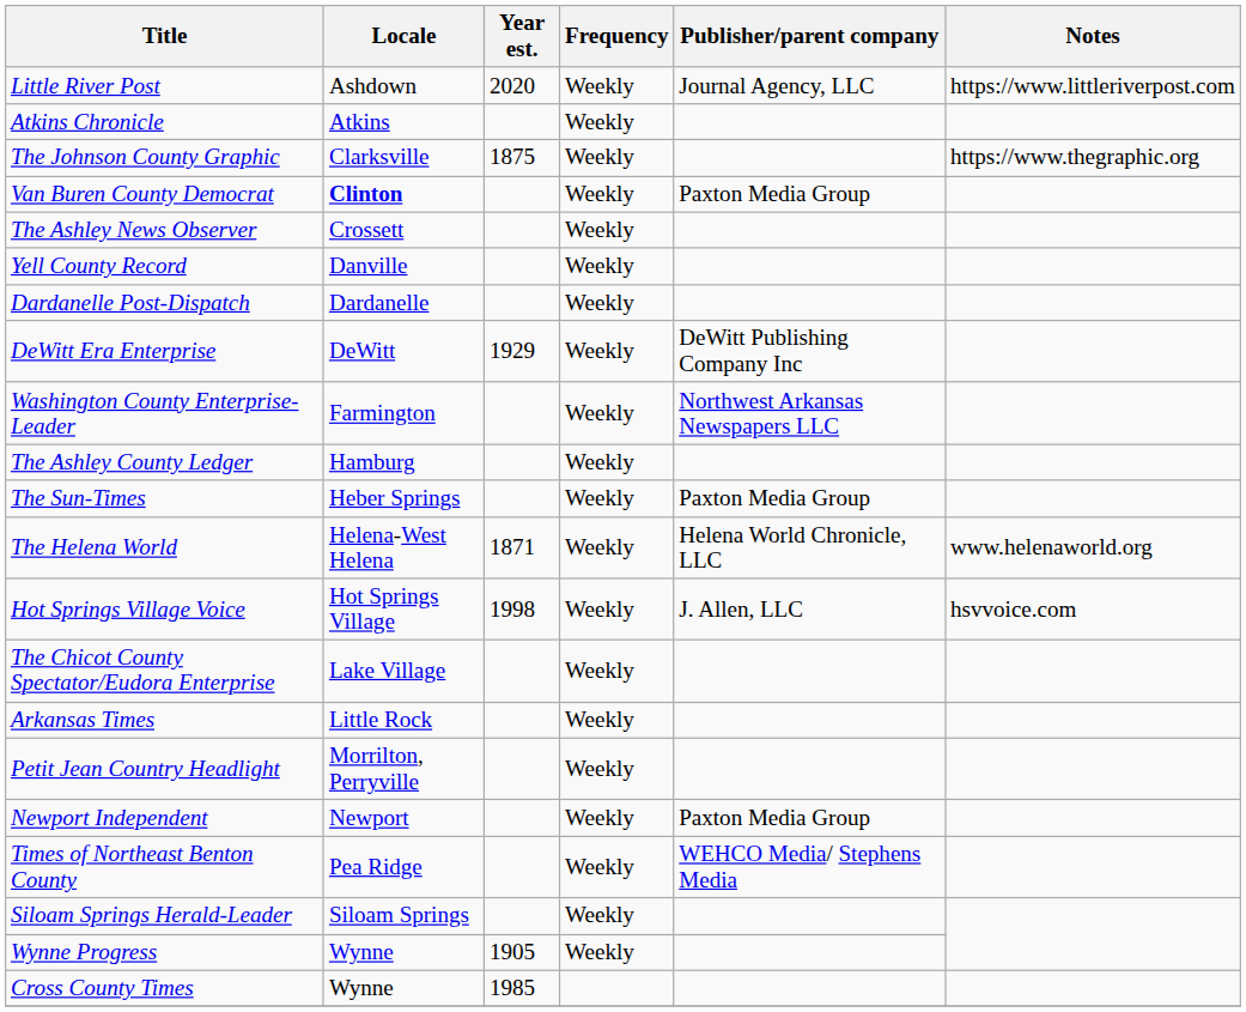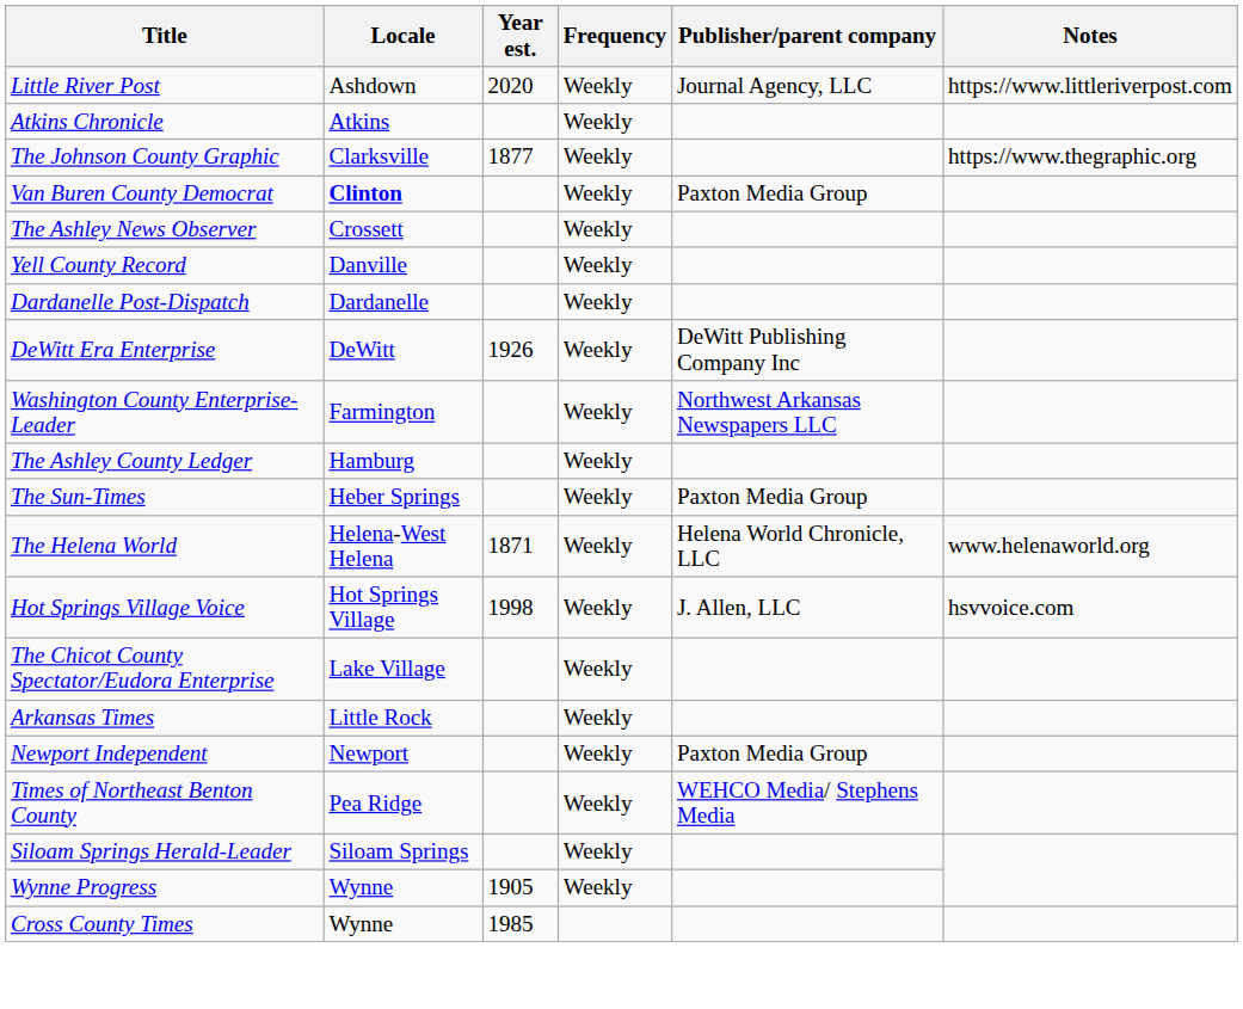The Johnson County Graphic | Year est.: 1875 -> 1877
DeWitt Era Enterprise | Year est.: 1929 -> 1926
- row: Petit Jean Country Headlight | Morrilton, Perryville | Weekly
